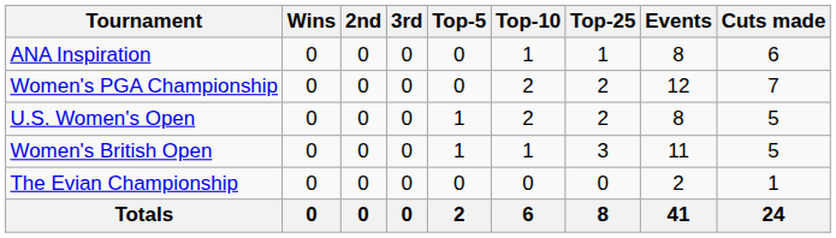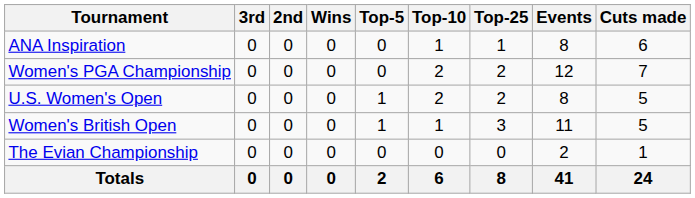columns swapped: Wins <-> 3rd
